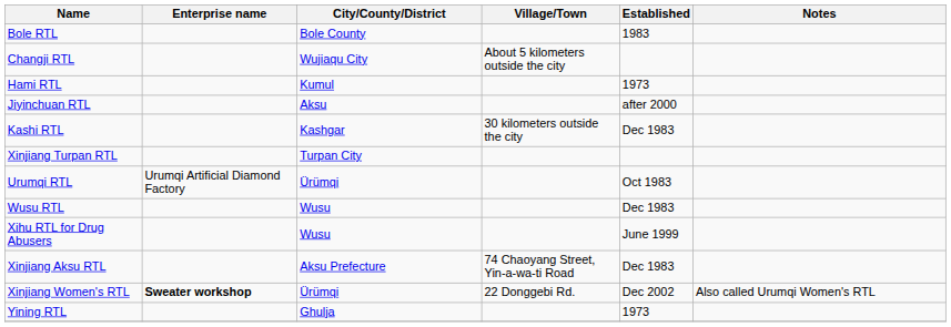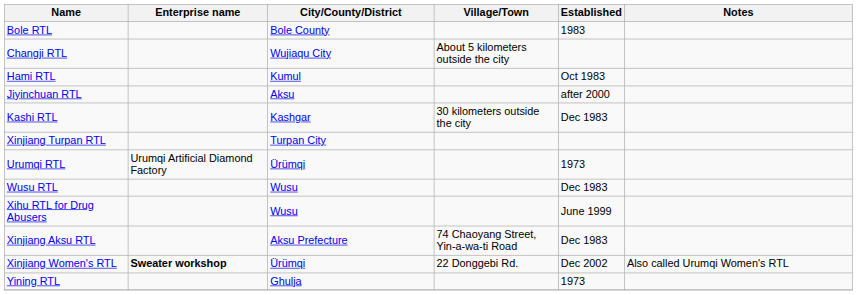Hami RTL | Established: 1973 -> Oct 1983
Urumqi RTL | Established: Oct 1983 -> 1973
